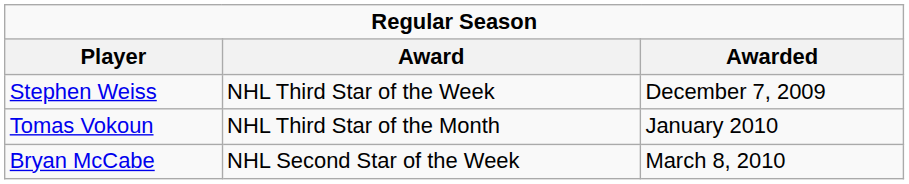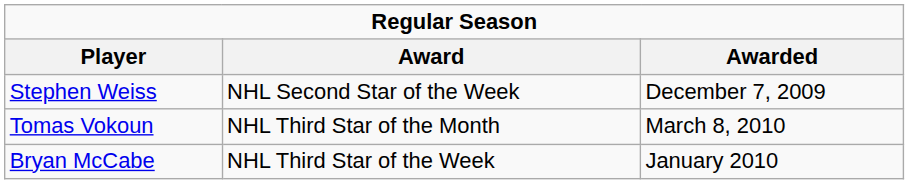Stephen Weiss | Award: NHL Third Star of the Week -> NHL Second Star of the Week
Tomas Vokoun | Awarded: January 2010 -> March 8, 2010
Bryan McCabe | Award: NHL Second Star of the Week -> NHL Third Star of the Week
Bryan McCabe | Awarded: March 8, 2010 -> January 2010
